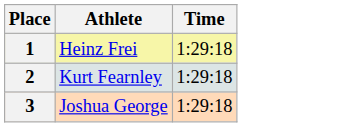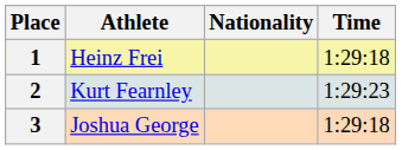+ column: Nationality
2 | Time: 1:29:18 -> 1:29:23
